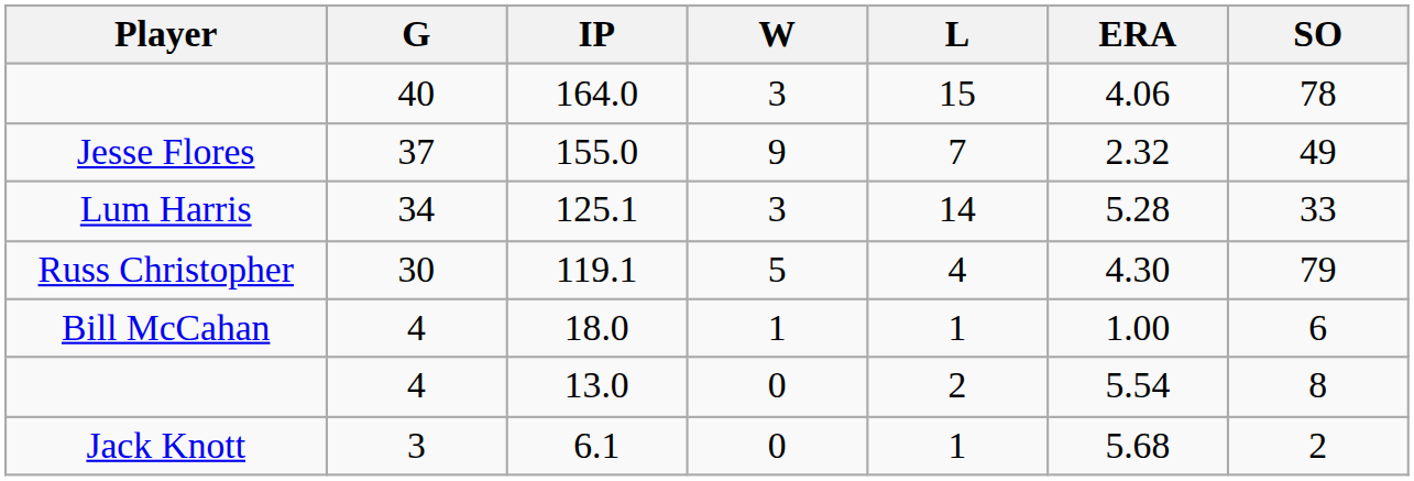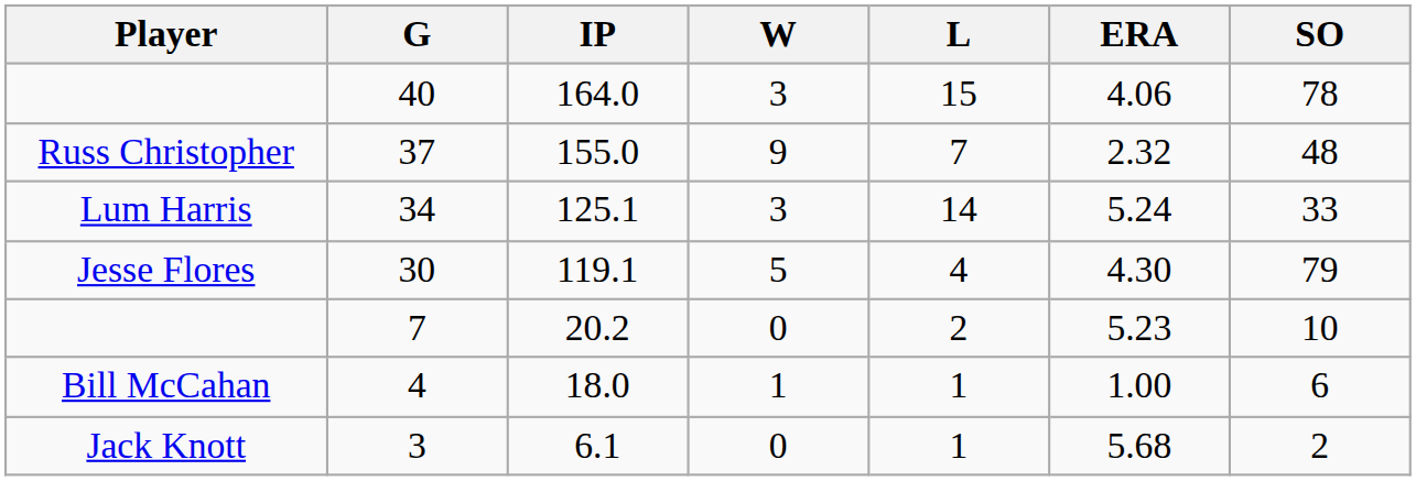155.0 | Player: Jesse Flores -> Russ Christopher
155.0 | SO: 49 -> 48
125.1 | ERA: 5.28 -> 5.24
119.1 | Player: Russ Christopher -> Jesse Flores
+ row: 7 | 20.2 | 0 | 2 | 5.23 | 10
- row: 4 | 13.0 | 0 | 2 | 5.54 | 8
